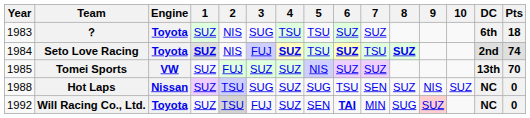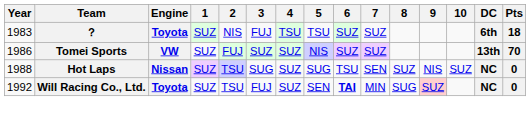？ | 3: SUG -> FUJ
- row: 1984 | Seto Love Racing | Toyota | SUZ | NIS | FUJ | SUZ | TSU | SUZ | TSU | SUZ | 2nd | 74
Tomei Sports | Year: 1985 -> 1986
Will Racing Co., Ltd. | 2: lightgrey background -> no background
